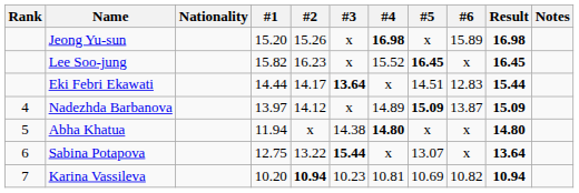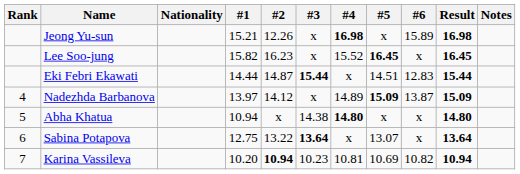Jeong Yu-sun | #1: 15.20 -> 15.21
Jeong Yu-sun | #2: 15.26 -> 12.26
Eki Febri Ekawati | #2: 14.17 -> 14.87
Eki Febri Ekawati | #3: 13.64 -> 15.44
Abha Khatua | #1: 11.94 -> 10.94
Sabina Potapova | #3: 15.44 -> 13.64
